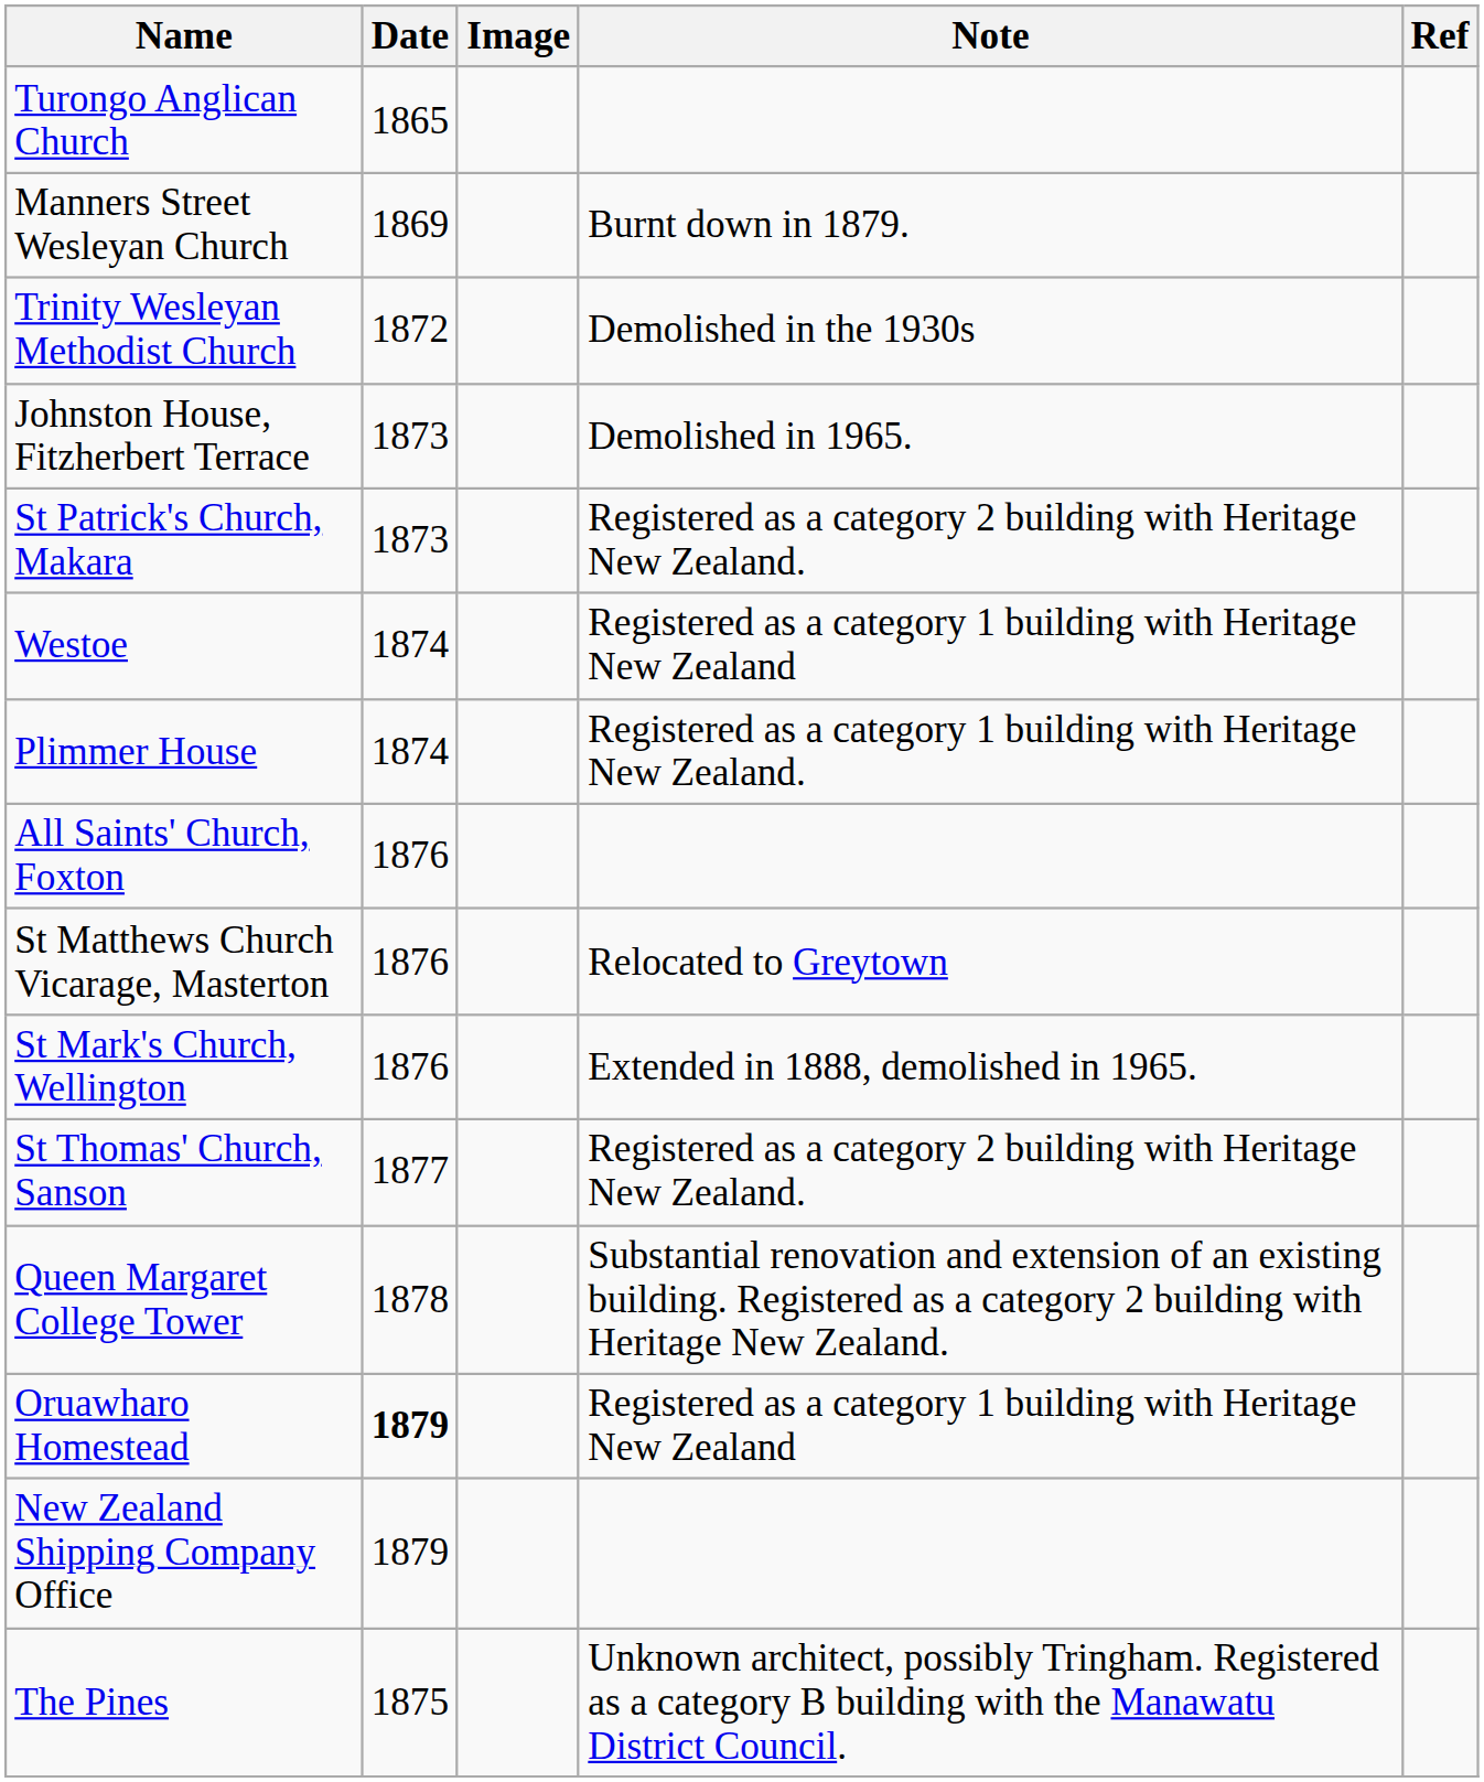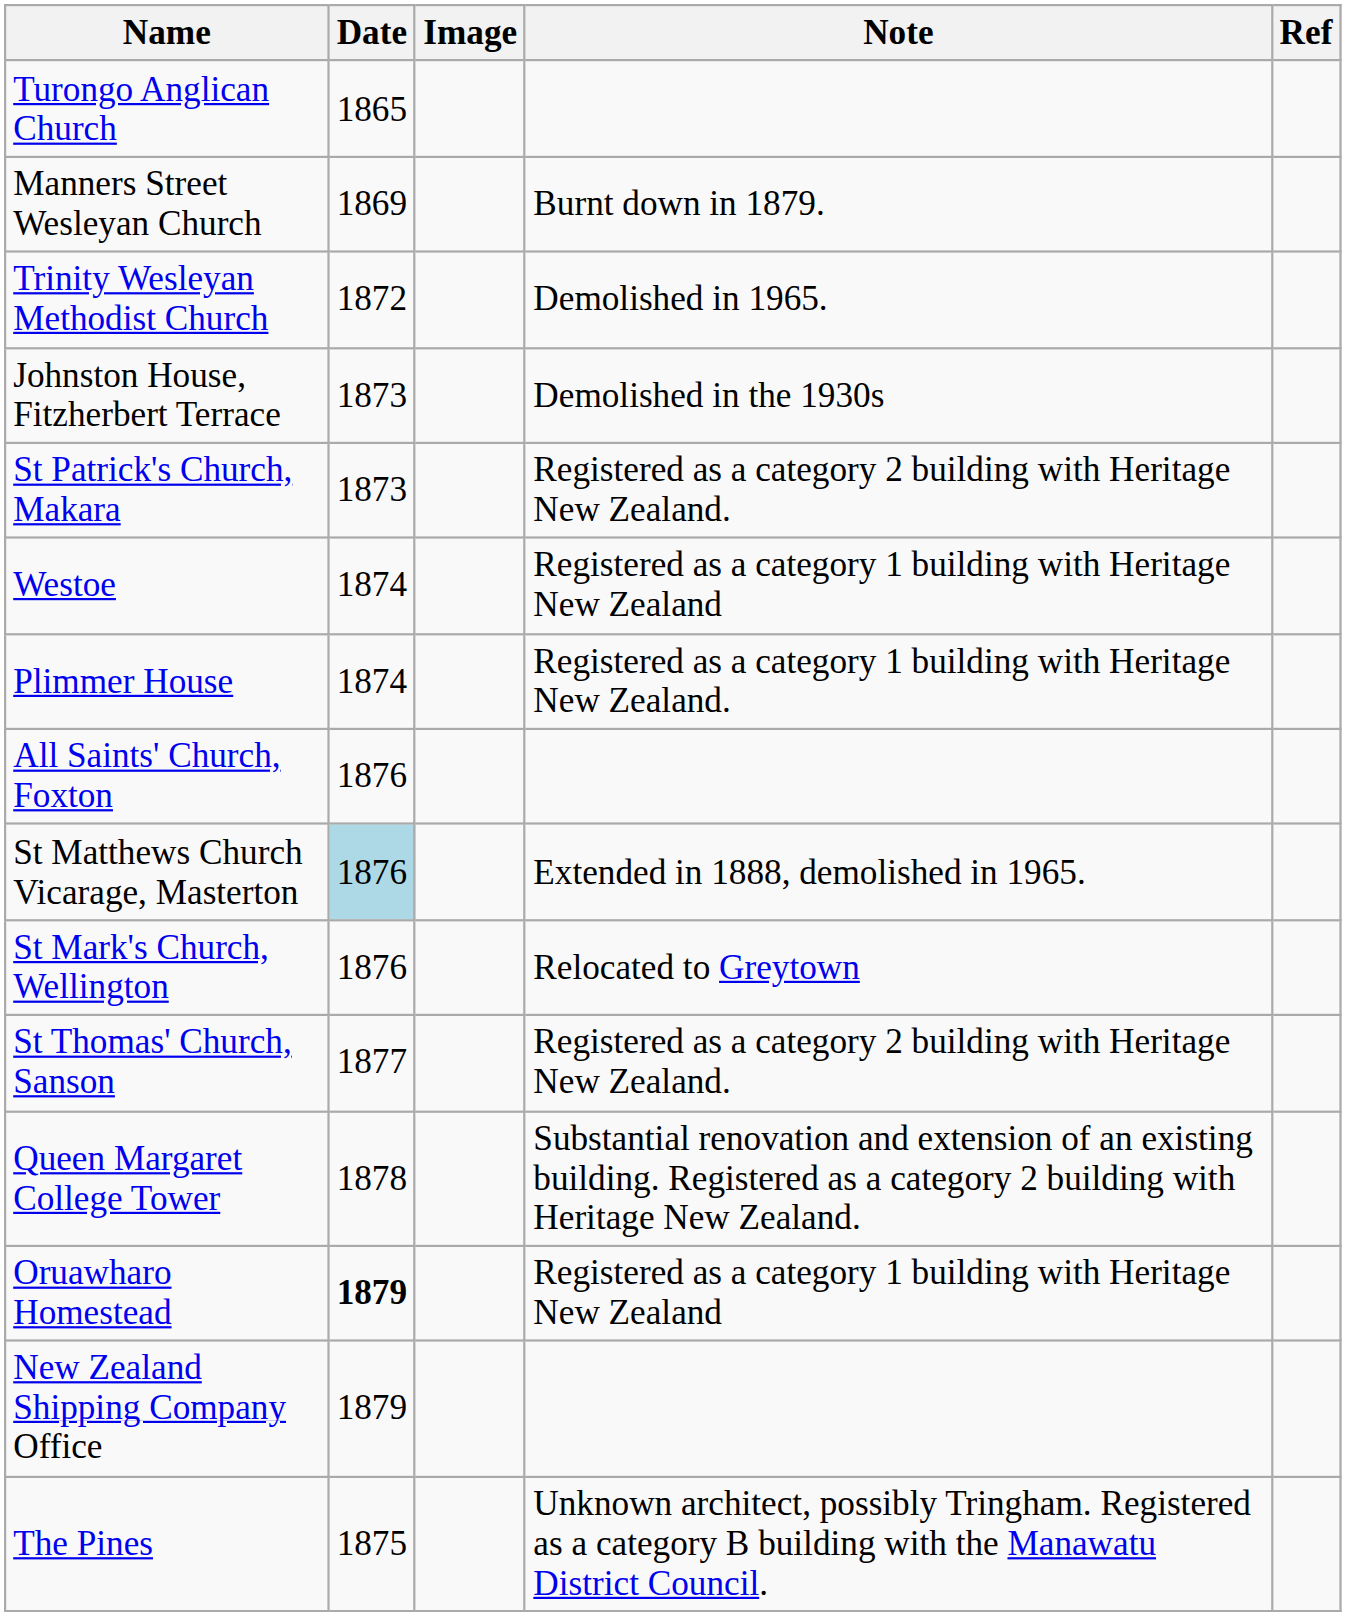Trinity Wesleyan Methodist Church | Note: Demolished in the 1930s -> Demolished in 1965.
Johnston House, Fitzherbert Terrace | Note: Demolished in 1965. -> Demolished in the 1930s
St Matthews Church Vicarage, Masterton | Date: no background -> lightblue background
St Matthews Church Vicarage, Masterton | Note: Relocated to Greytown -> Extended in 1888, demolished in 1965.
St Mark's Church, Wellington | Note: Extended in 1888, demolished in 1965. -> Relocated to Greytown
